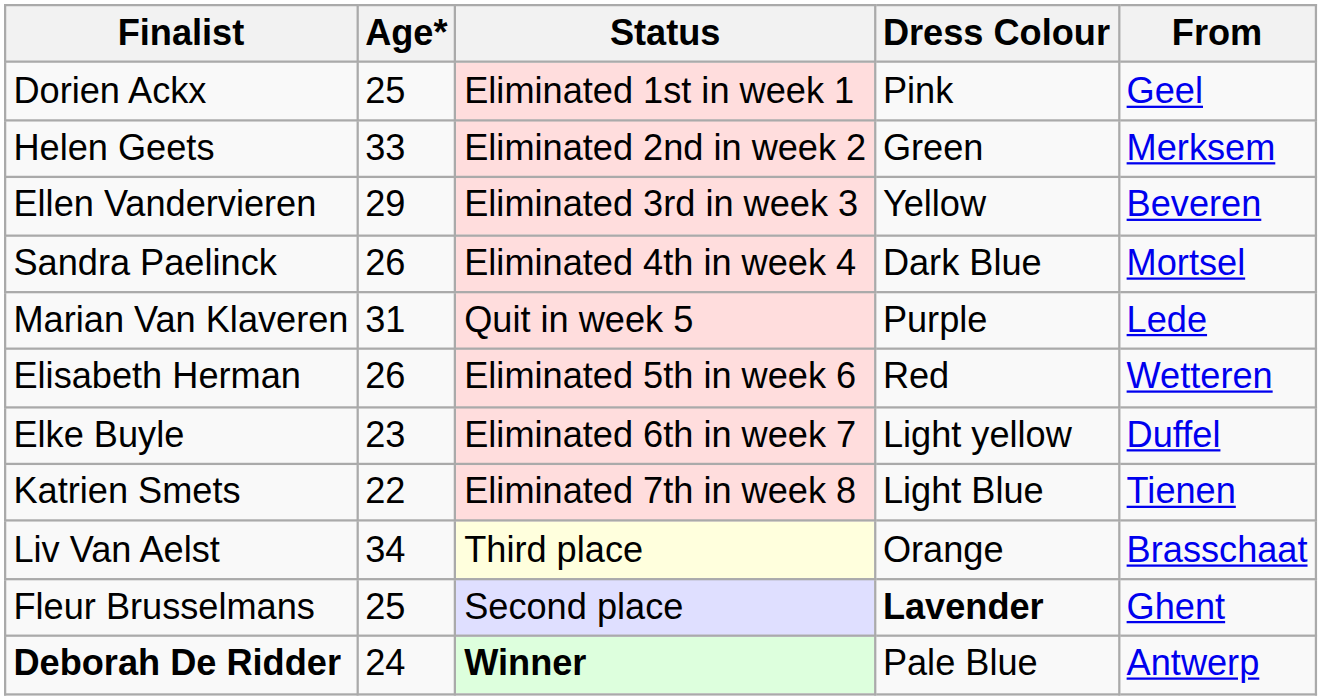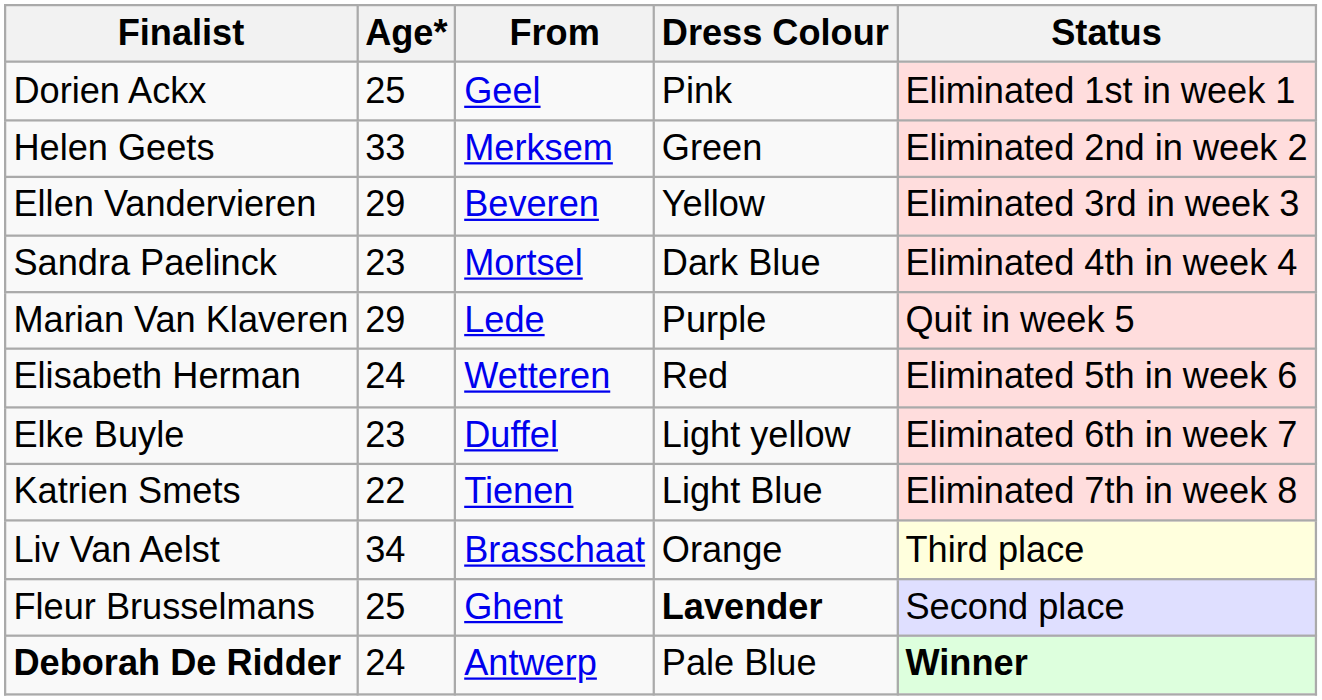columns swapped: From <-> Status
Sandra Paelinck | Age*: 26 -> 23
Marian Van Klaveren | Age*: 31 -> 29
Elisabeth Herman | Age*: 26 -> 24
